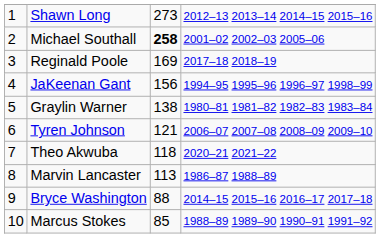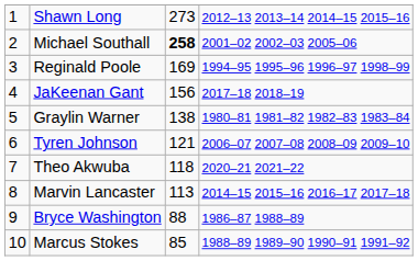Reginald Poole | column 4: 2017–18 2018–19 -> 1994–95 1995–96 1996–97 1998–99
JaKeenan Gant | column 4: 1994–95 1995–96 1996–97 1998–99 -> 2017–18 2018–19
Marvin Lancaster | column 4: 1986–87 1988–89 -> 2014–15 2015–16 2016–17 2017–18
Bryce Washington | column 4: 2014–15 2015–16 2016–17 2017–18 -> 1986–87 1988–89
